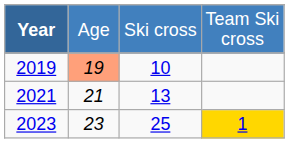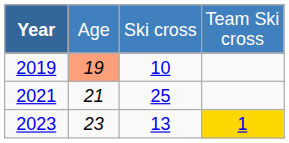2021 | column 3: 13 -> 25
2023 | column 3: 25 -> 13
